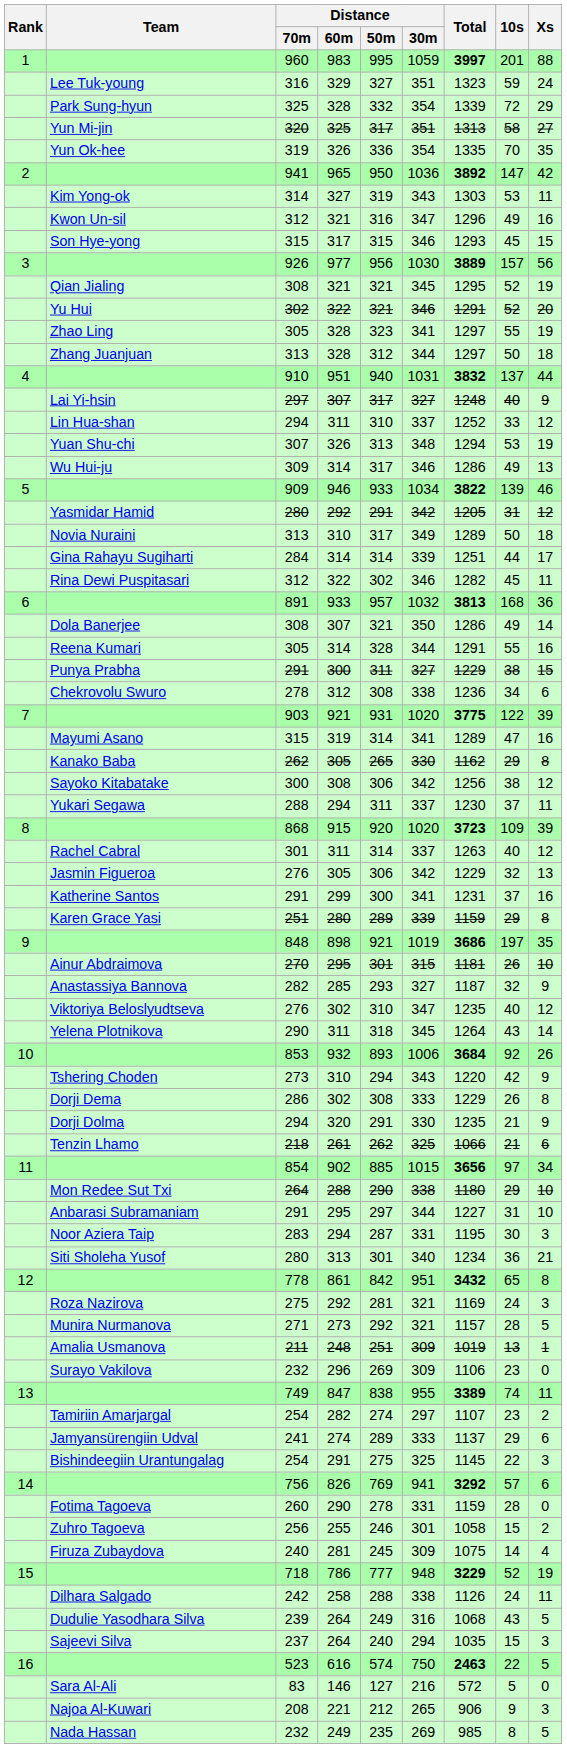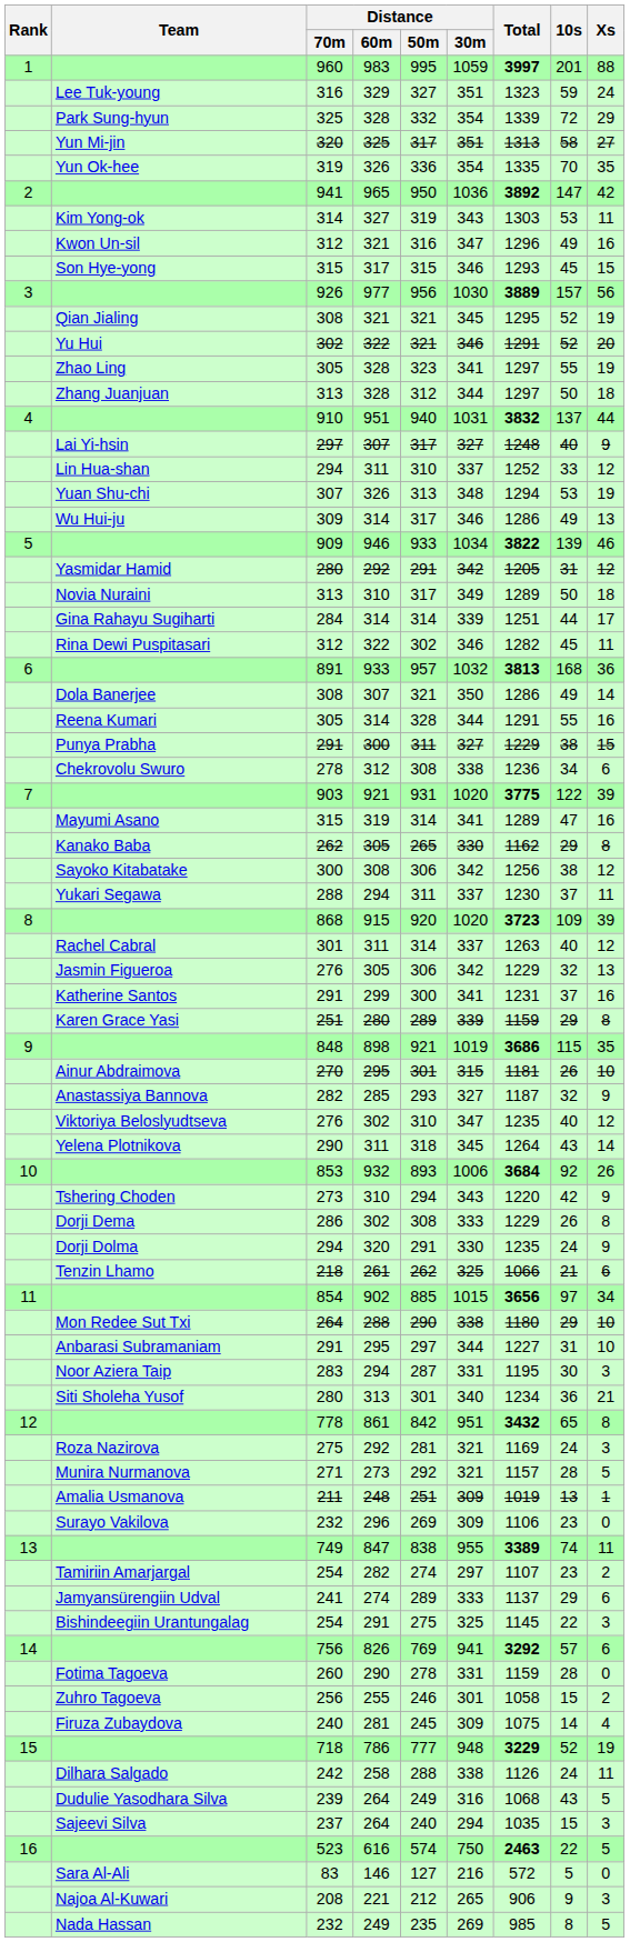848 | 10s: 197 -> 115
Dorji Dolma / 294 | 10s: 21 -> 24
